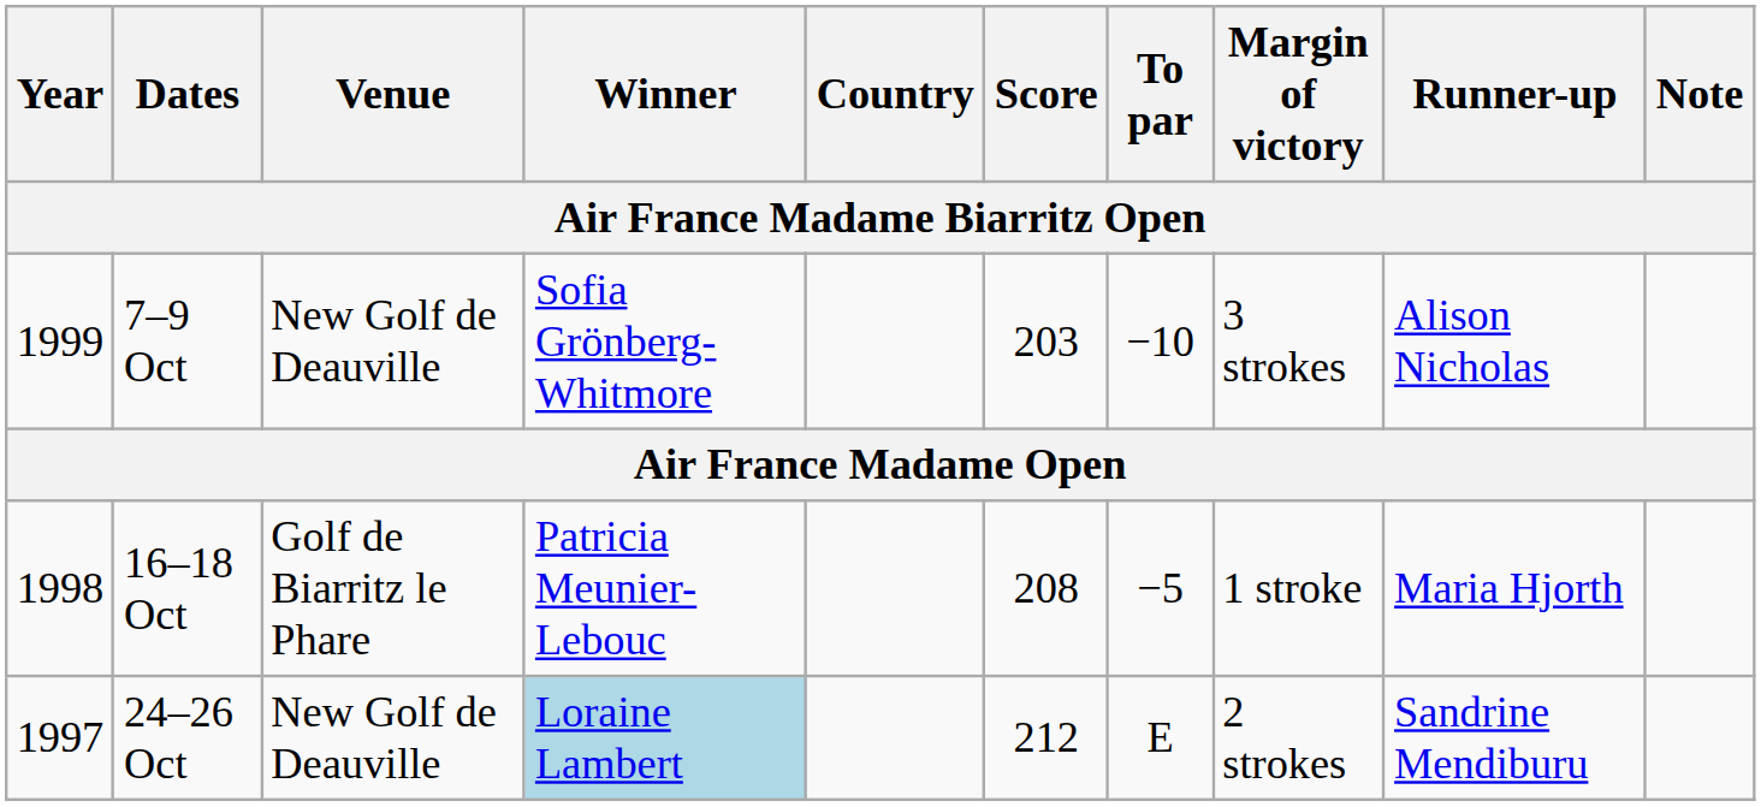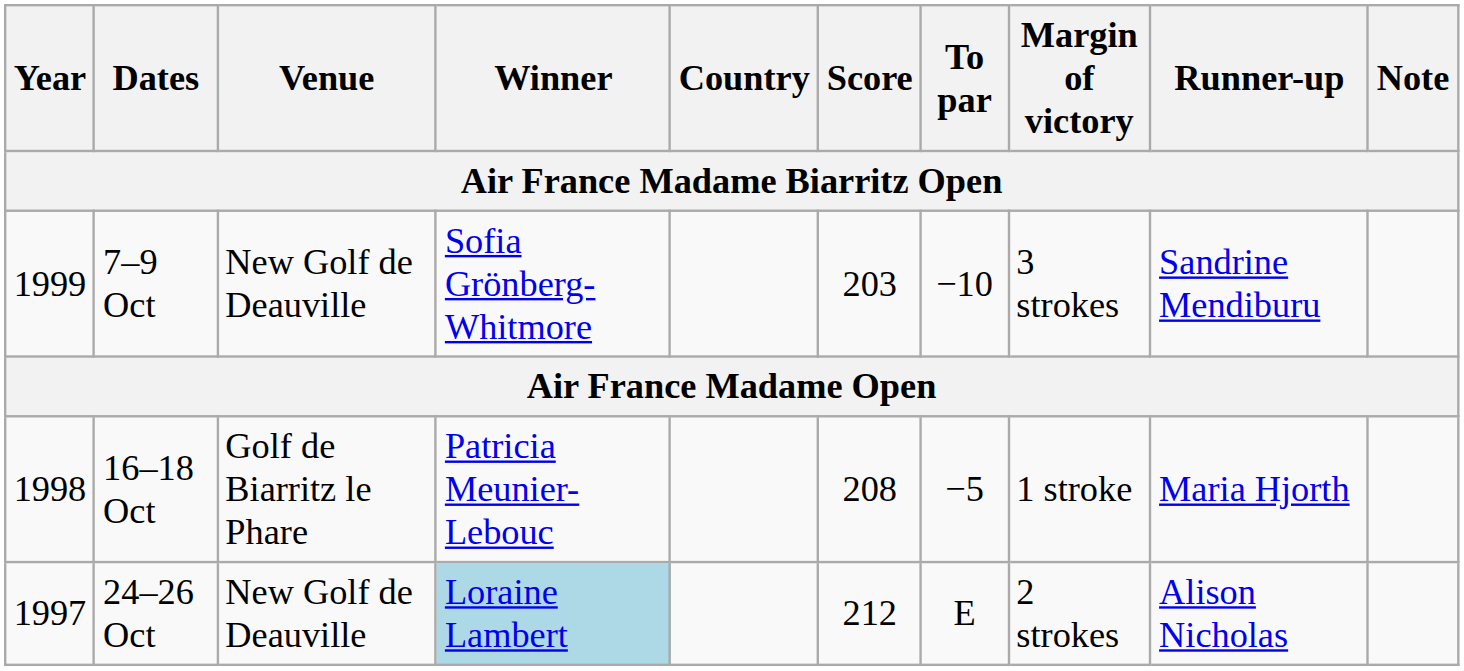7–9 Oct | Runner-up: Alison Nicholas -> Sandrine Mendiburu
24–26 Oct | Runner-up: Sandrine Mendiburu -> Alison Nicholas
